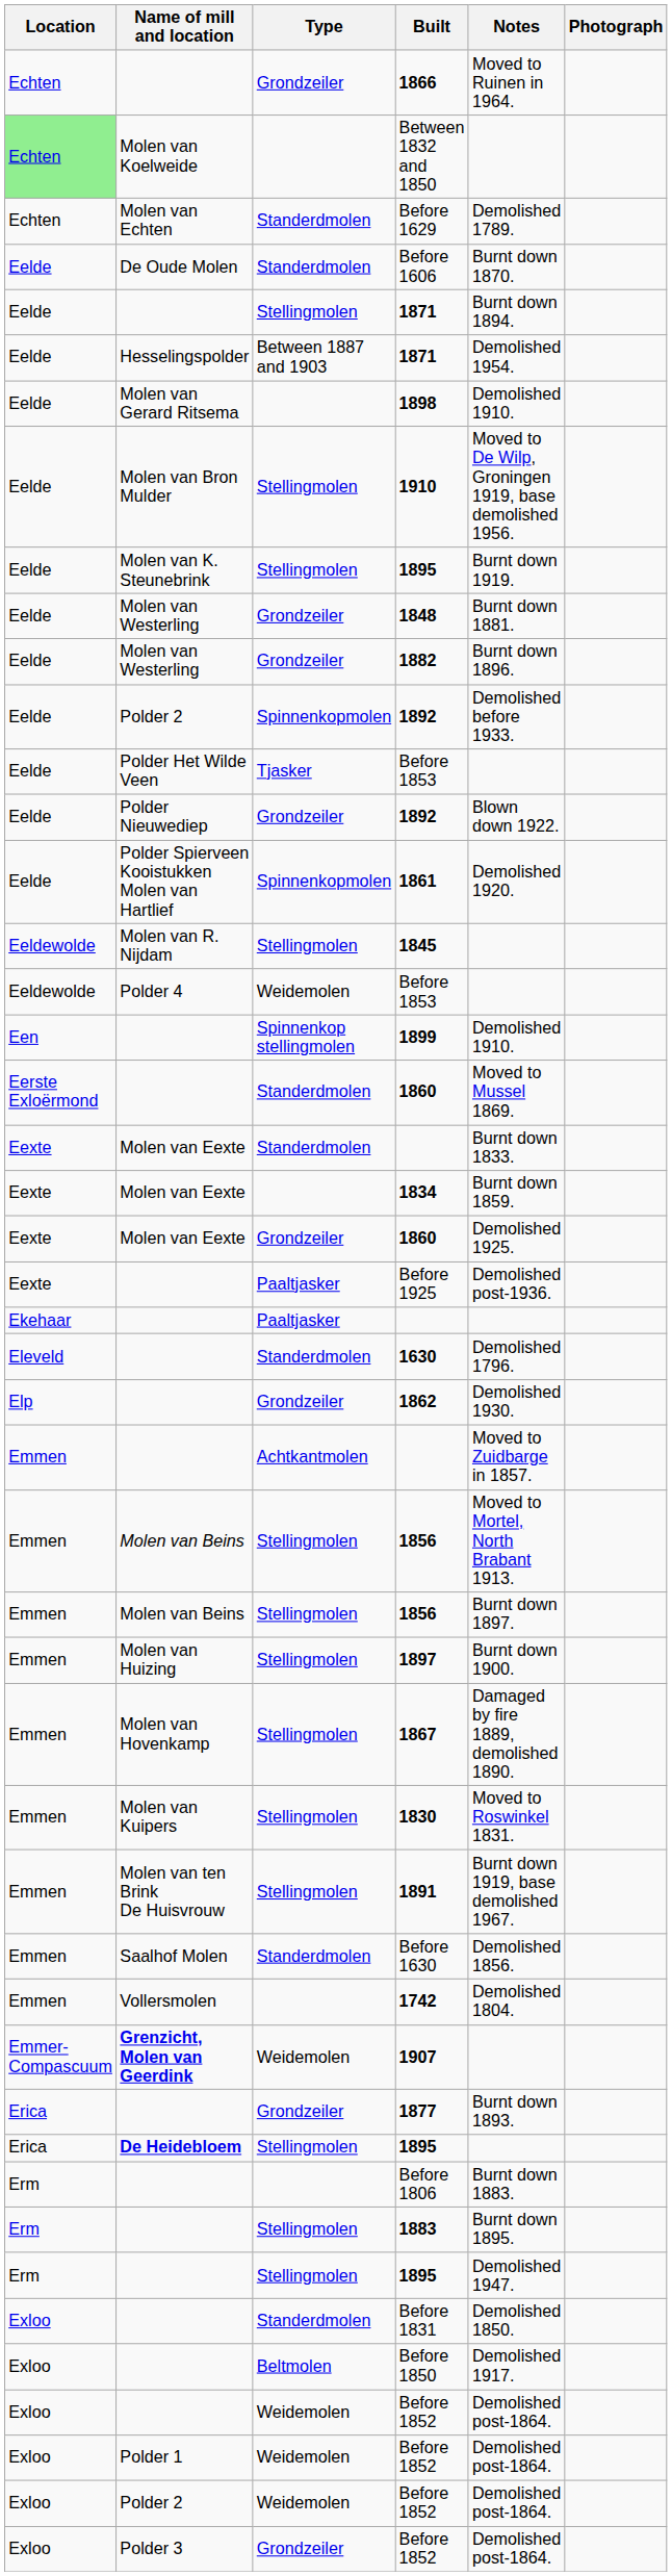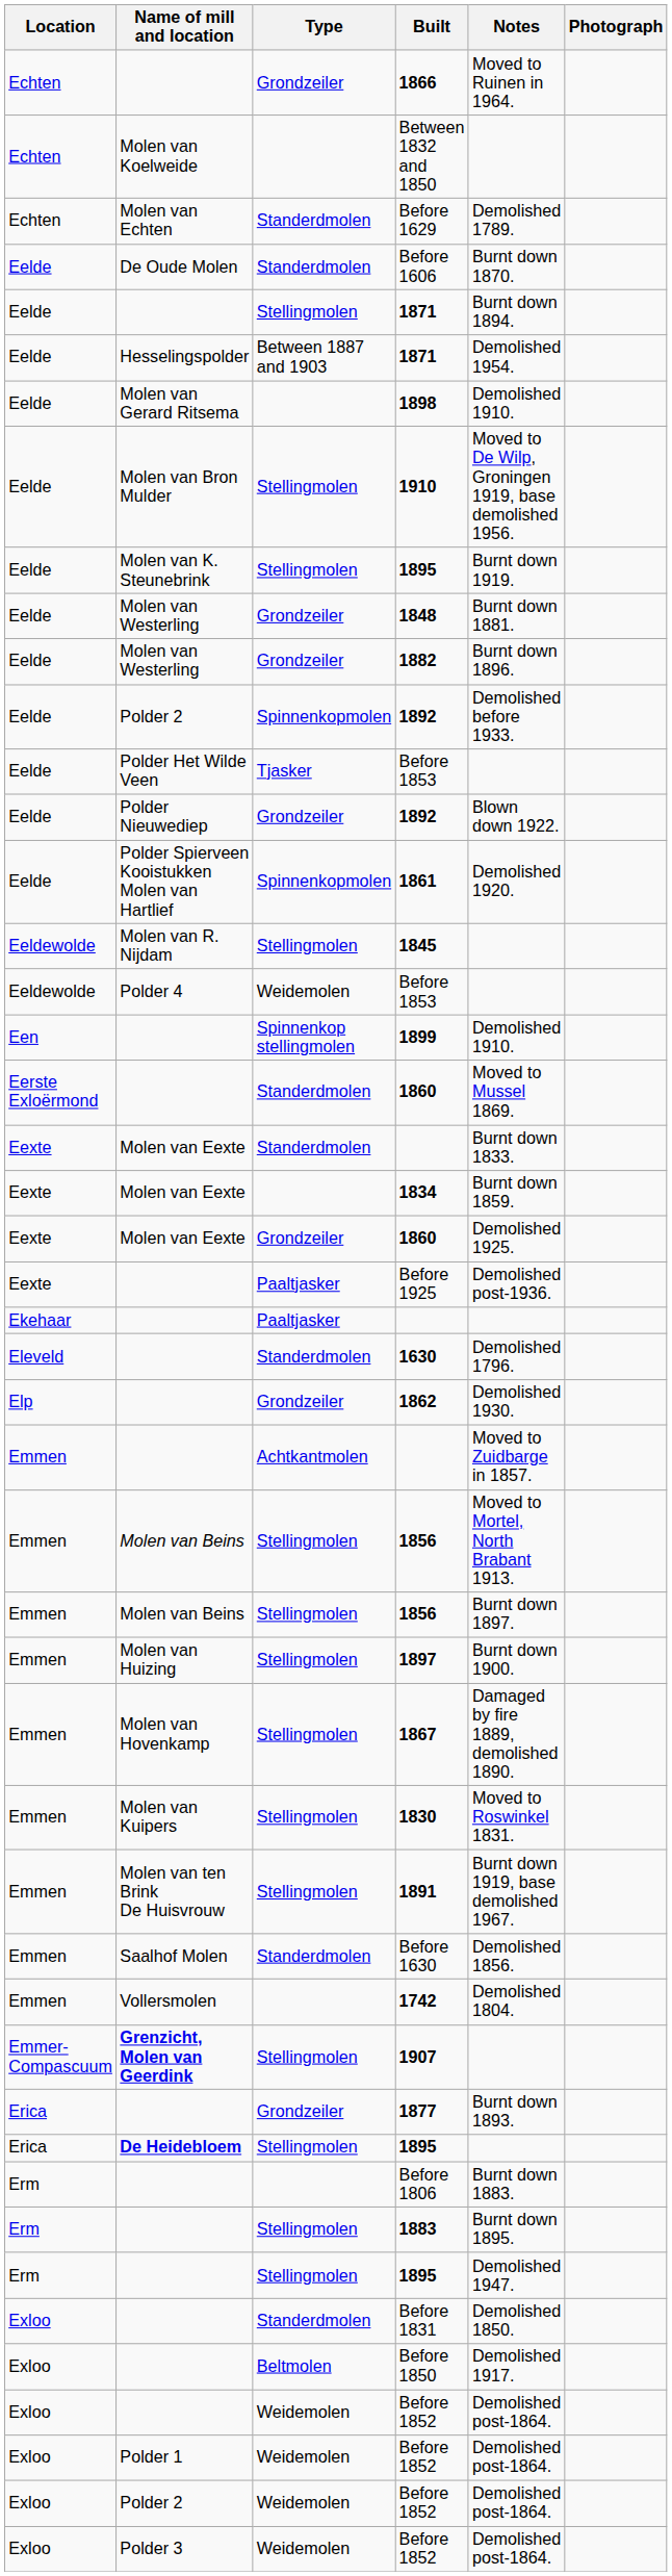Between 1832 and 1850 | Location: lightgreen background -> no background
1907 | Type: Weidemolen -> Stellingmolen
Polder 3 / Before 1852 | Type: Grondzeiler -> Weidemolen
